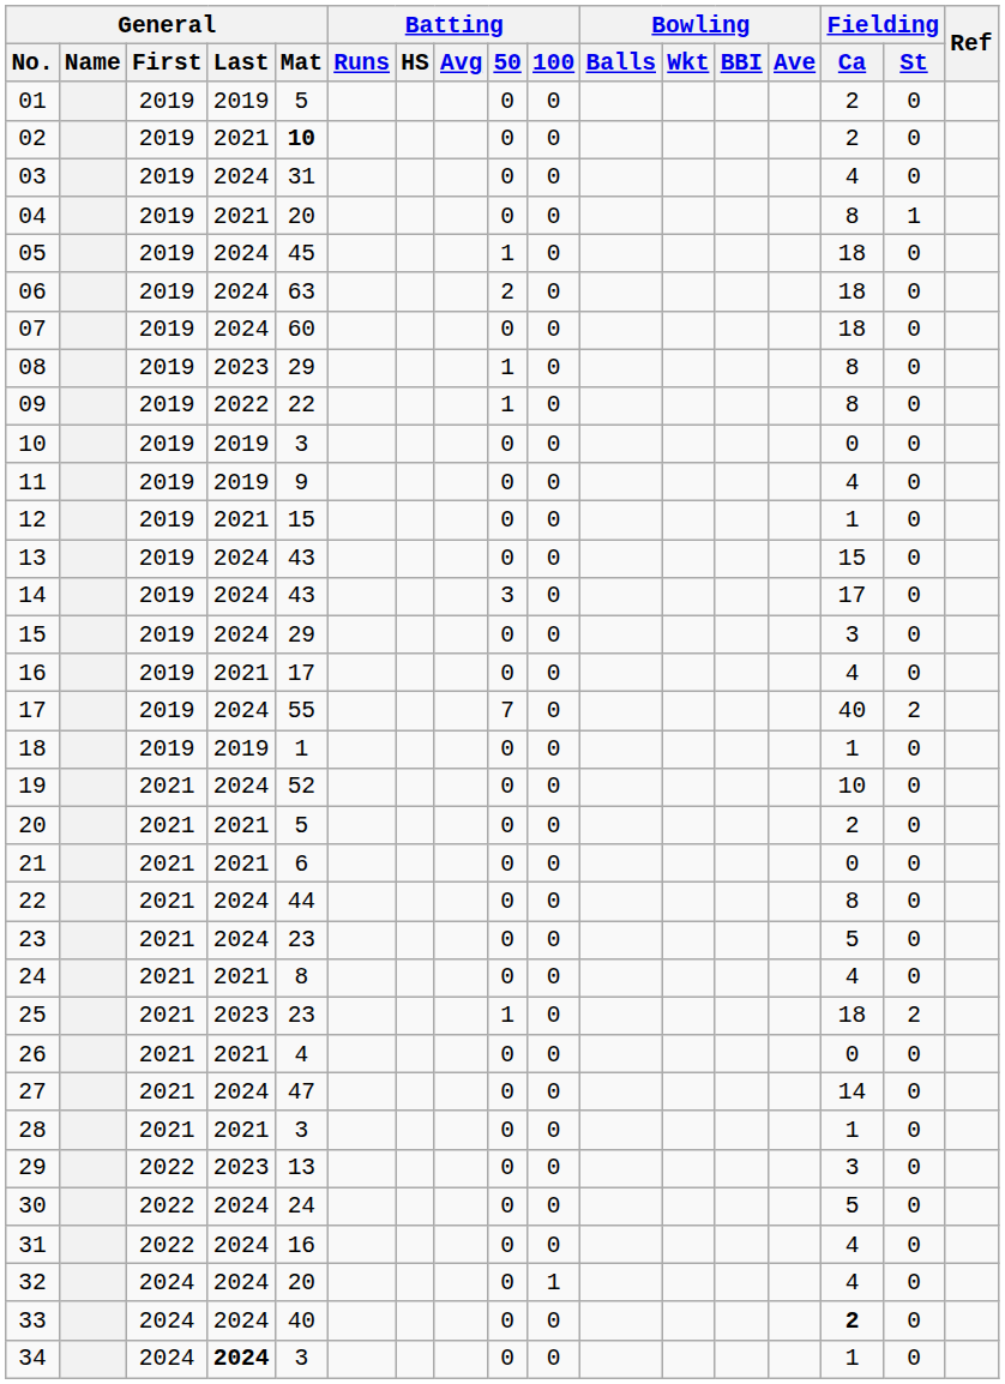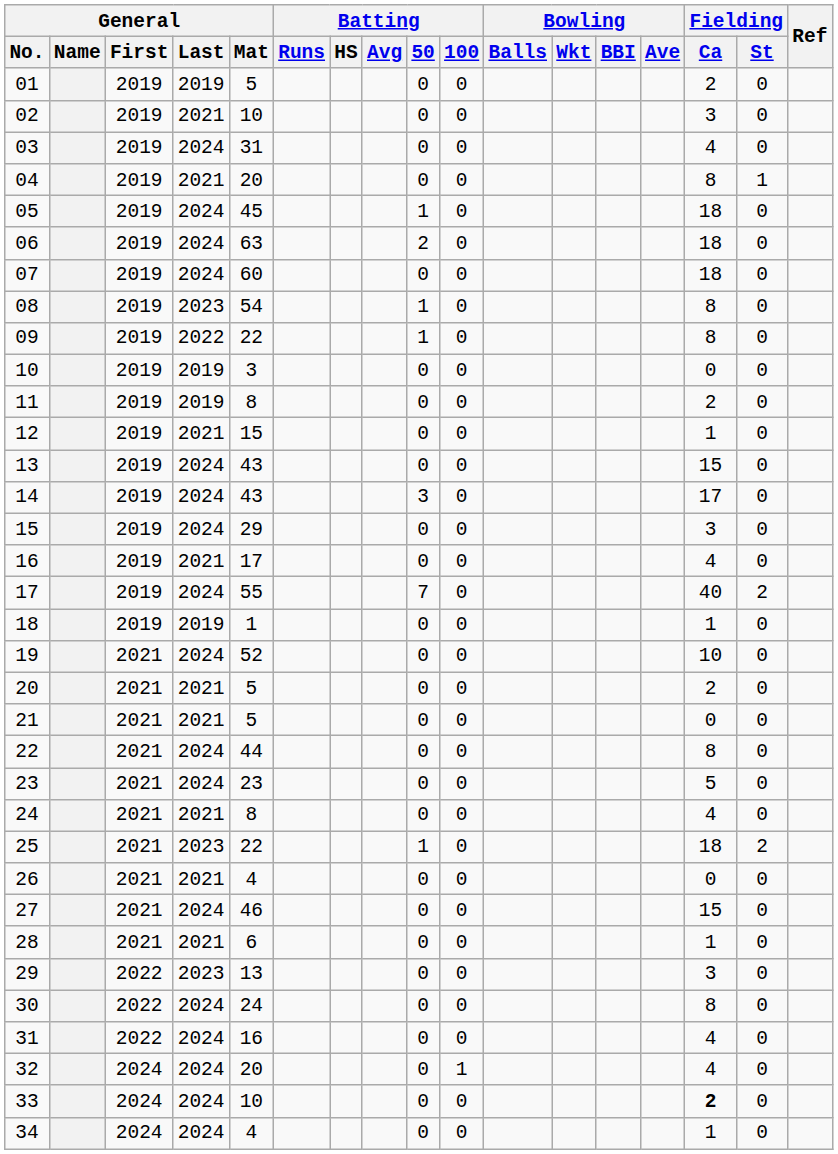02 | General / Mat: bold -> normal
02 | Fielding / Ca: 2 -> 3
08 | General / Mat: 29 -> 54
11 | General / Mat: 9 -> 8
11 | Fielding / Ca: 4 -> 2
21 | General / Mat: 6 -> 5
25 | General / Mat: 23 -> 22
27 | General / Mat: 47 -> 46
27 | Fielding / Ca: 14 -> 15
28 | General / Mat: 3 -> 6
30 | Fielding / Ca: 5 -> 8
33 | General / Mat: 40 -> 10
34 | General / Last: bold -> normal
34 | General / Mat: 3 -> 4
